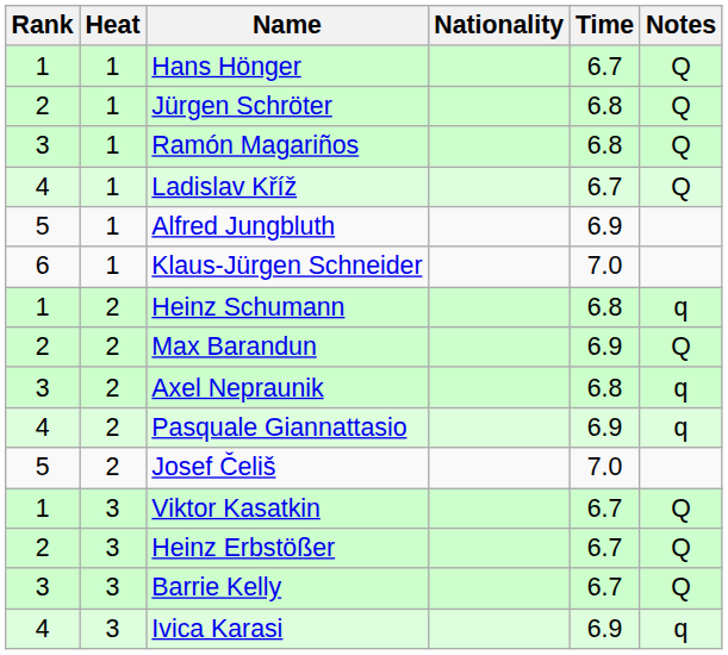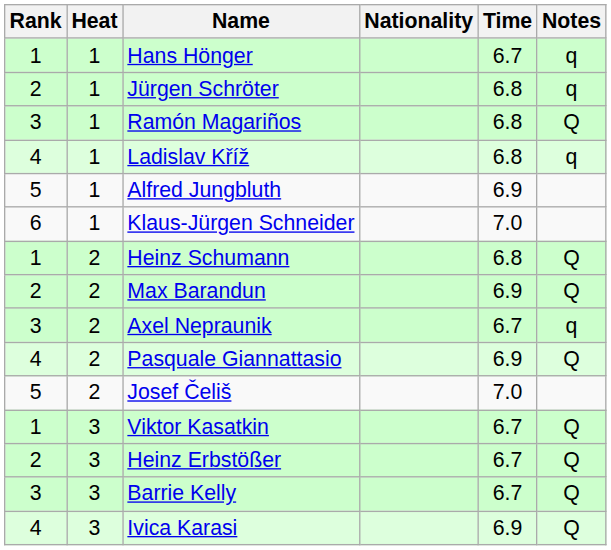Hans Hönger | Notes: Q -> q
Jürgen Schröter | Notes: Q -> q
Ladislav Kříž | Time: 6.7 -> 6.8
Ladislav Kříž | Notes: Q -> q
Heinz Schumann | Notes: q -> Q
Axel Nepraunik | Time: 6.8 -> 6.7
Pasquale Giannattasio | Notes: q -> Q
Ivica Karasi | Notes: q -> Q
